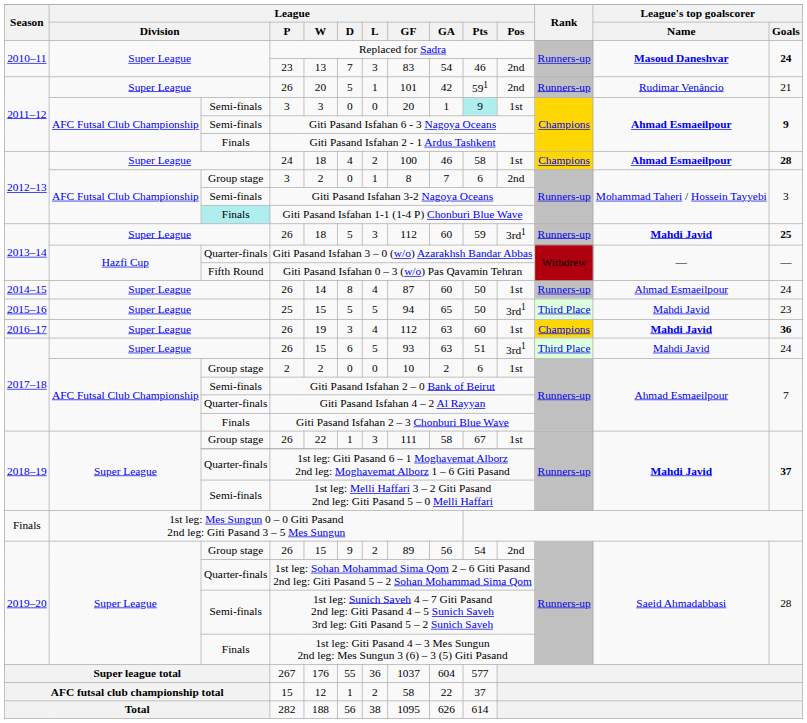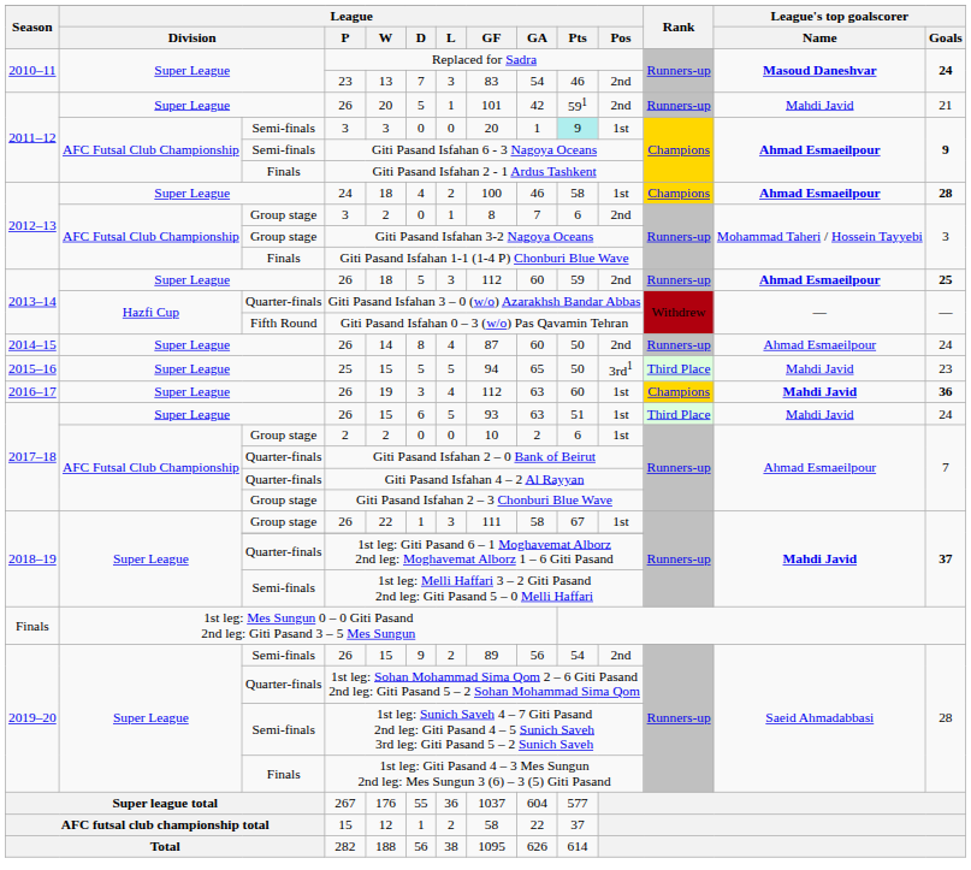2011–12 / 26 | League's top goalscorer / Name: Rudimar Venâncio -> Mahdi Javid
Giti Pasand Isfahan 3-2 Nagoya Oceans | column 3: Semi-finals -> Group stage
Giti Pasand Isfahan 1-1 (1-4 P) Chonburi Blue Wave | column 3: paleturquoise background -> no background
2013–14 / 26 | League / Pos: 3rd1 -> 2nd
2013–14 / 26 | League's top goalscorer / Name: Mahdi Javid -> Ahmad Esmaeilpour
2014–15 / 26 | League / Pos: 1st -> 2nd
2017–18 / 26 | League / Pos: 3rd1 -> 1st
Giti Pasand Isfahan 2 – 0 Bank of Beirut | column 3: Semi-finals -> Quarter-finals
Giti Pasand Isfahan 2 – 3 Chonburi Blue Wave | column 3: Finals -> Group stage
2019–20 / 26 | column 3: Group stage -> Semi-finals
